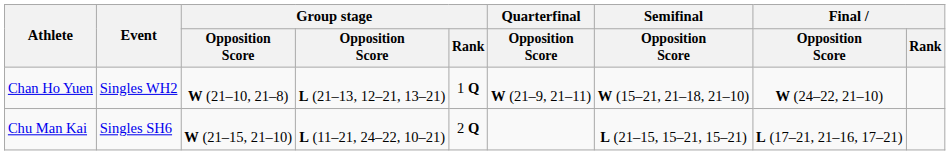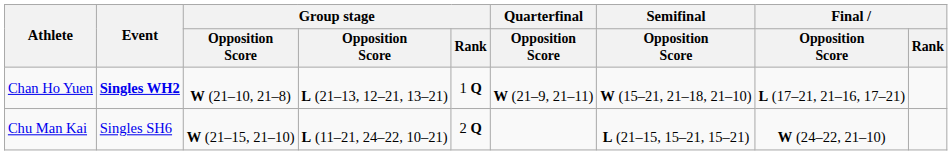Chan Ho Yuen | Event: normal -> bold
Chan Ho Yuen | Final / Opposition Score: W (24–22, 21–10) -> L (17–21, 21–16, 17–21)
Chu Man Kai | Final / Opposition Score: L (17–21, 21–16, 17–21) -> W (24–22, 21–10)
